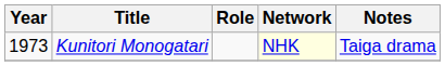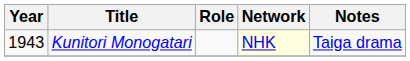Kunitori Monogatari | Year: 1973 -> 1943
